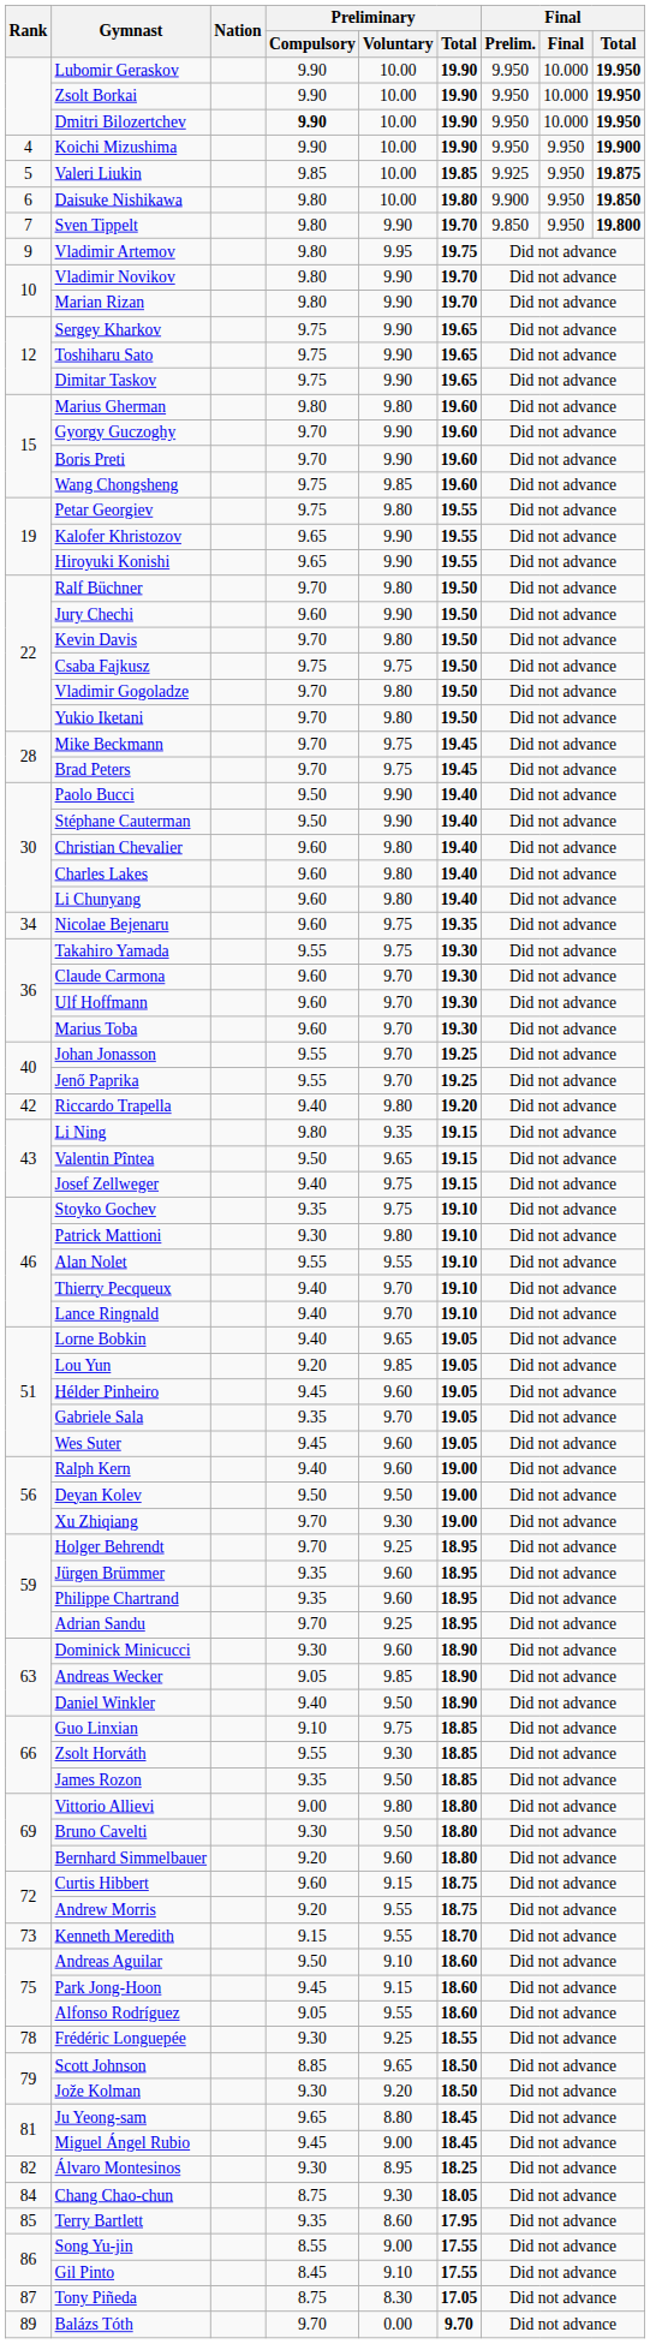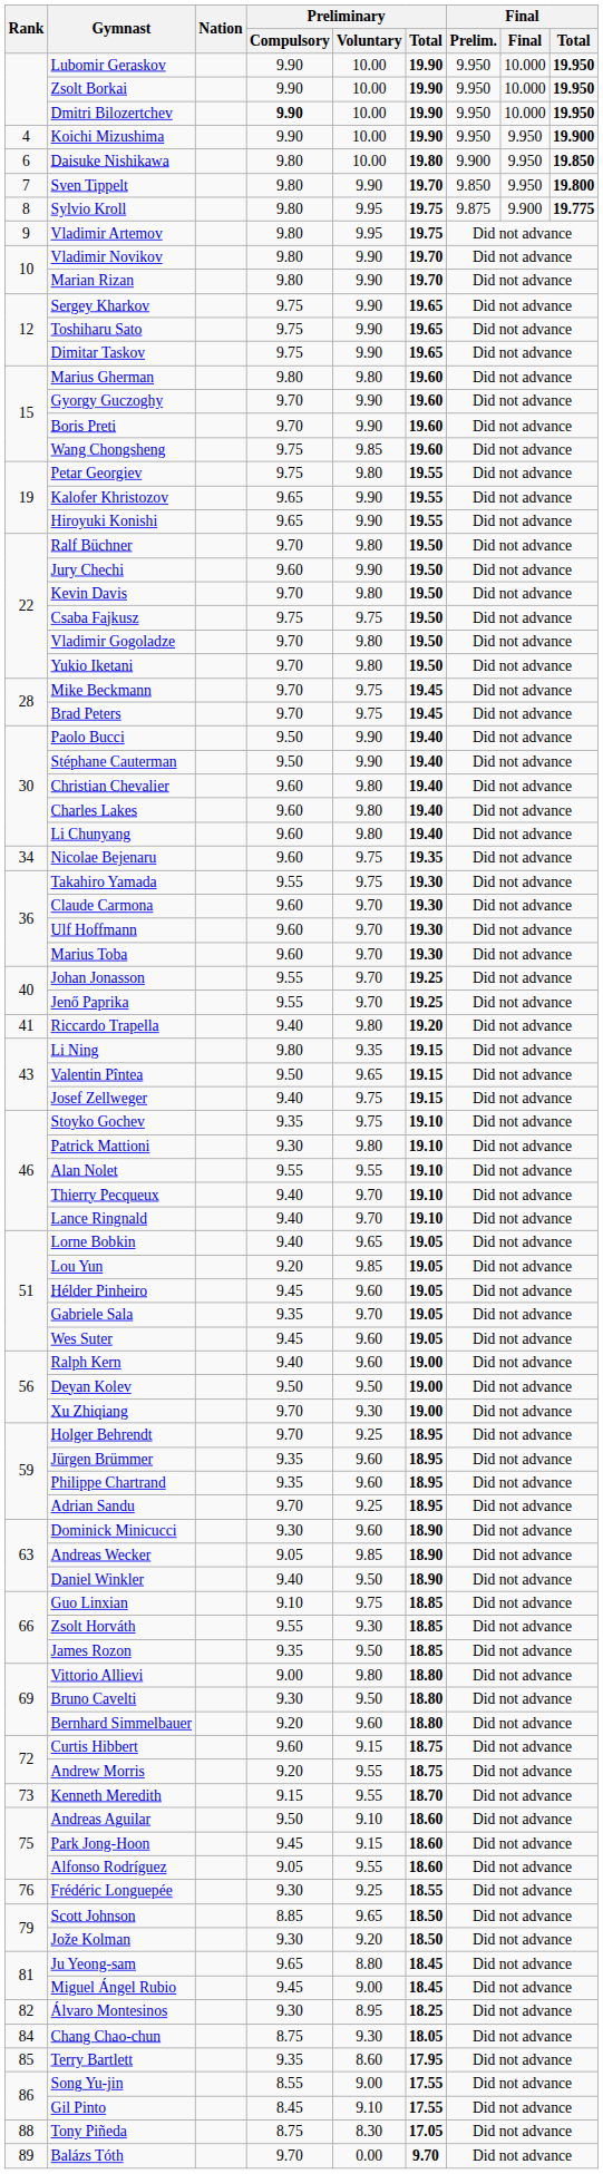- row: 5 | Valeri Liukin | 9.85 | 10.00 | 19.85 | 9.925 | 9.950 | 19.875
+ row: 8 | Sylvio Kroll | 9.80 | 9.95 | 19.75 | 9.875 | 9.900 | 19.775
Riccardo Trapella | Rank: 42 -> 41
Frédéric Longuepée | Rank: 78 -> 76
Tony Piñeda | Rank: 87 -> 88
